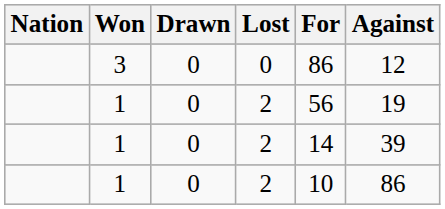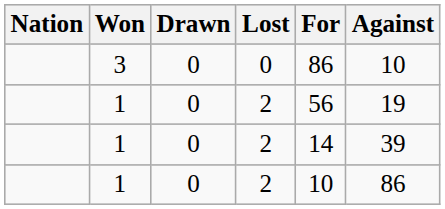3 | Against: 12 -> 10
